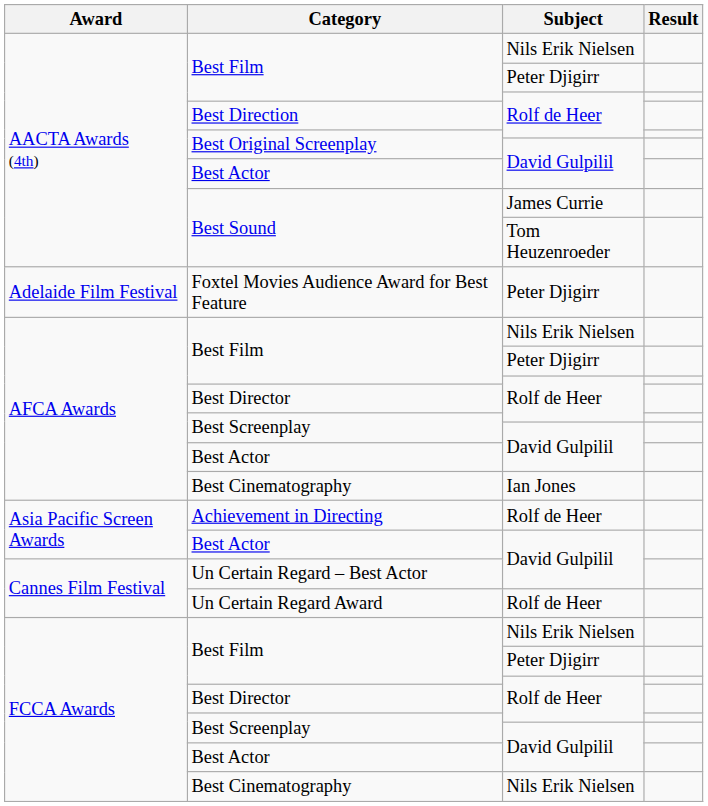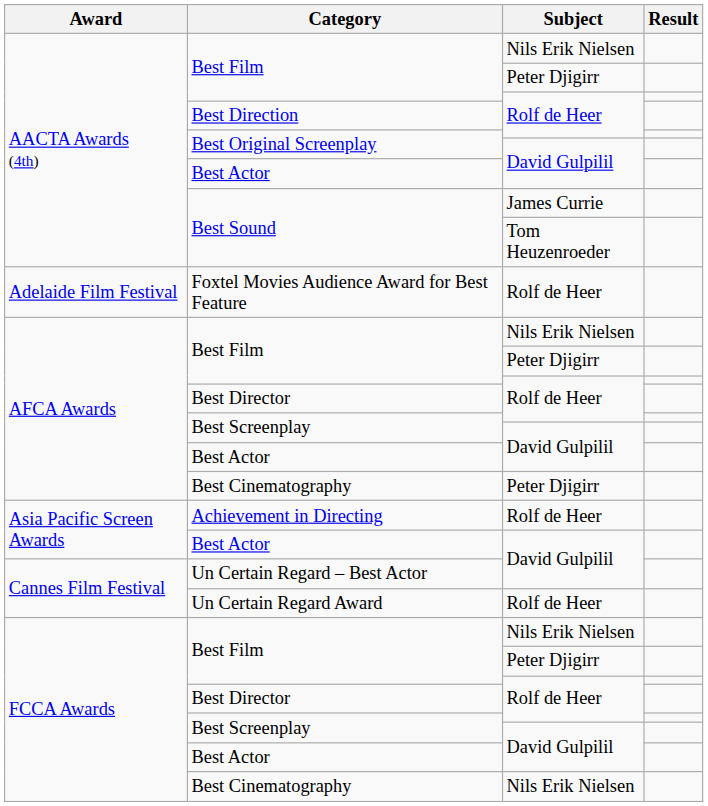Foxtel Movies Audience Award for Best Feature | Subject: Peter Djigirr -> Rolf de Heer
AFCA Awards / Best Cinematography | Subject: Ian Jones -> Peter Djigirr
